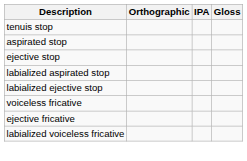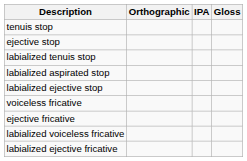- row: aspirated stop
+ row: labialized tenuis stop
+ row: labialized ejective fricative
